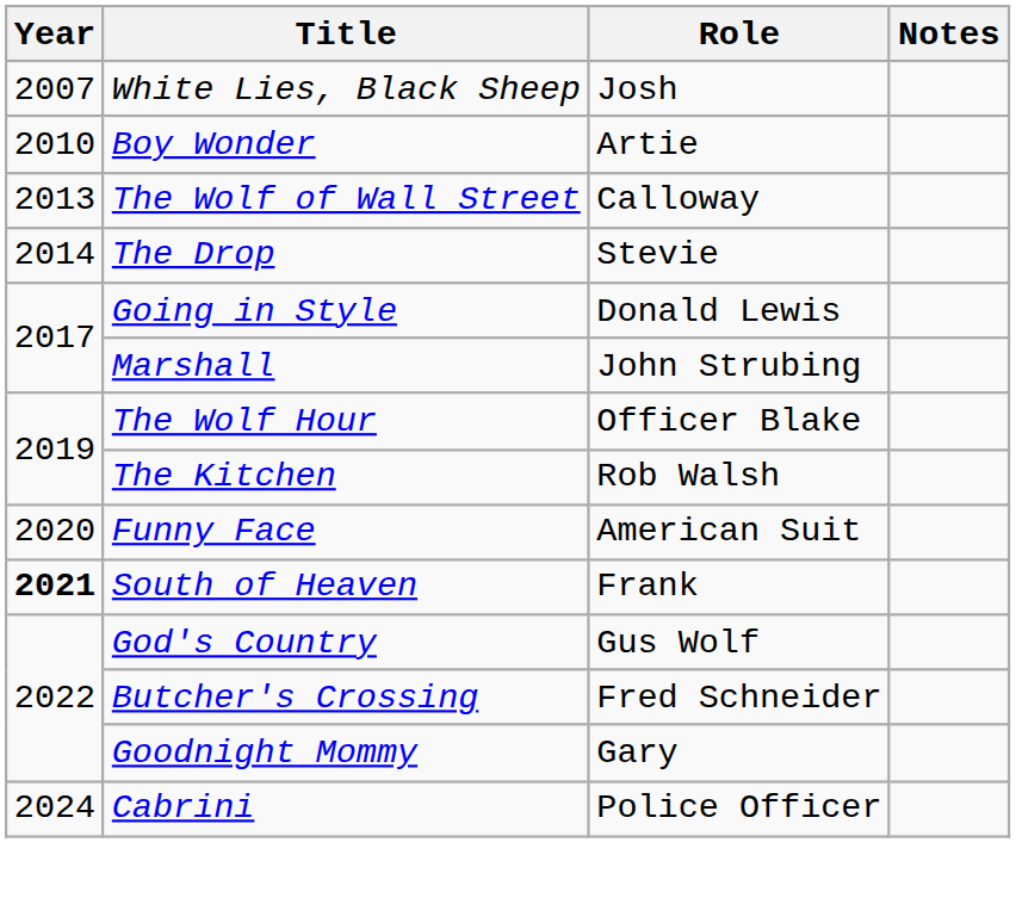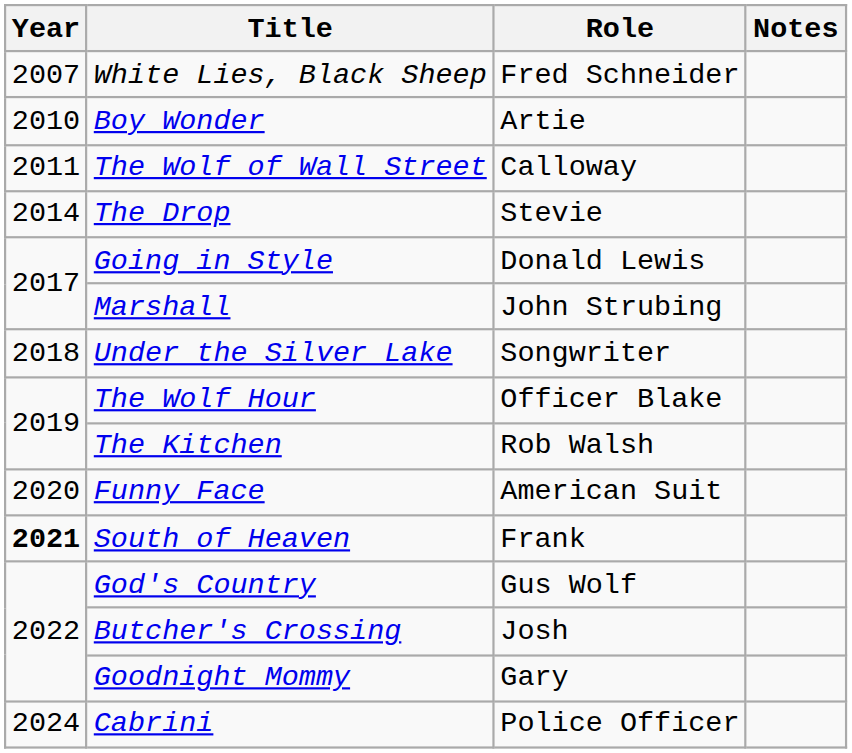White Lies, Black Sheep | Role: Josh -> Fred Schneider
The Wolf of Wall Street | Year: 2013 -> 2011
+ row: 2018 | Under the Silver Lake | Songwriter
Butcher's Crossing | Role: Fred Schneider -> Josh
